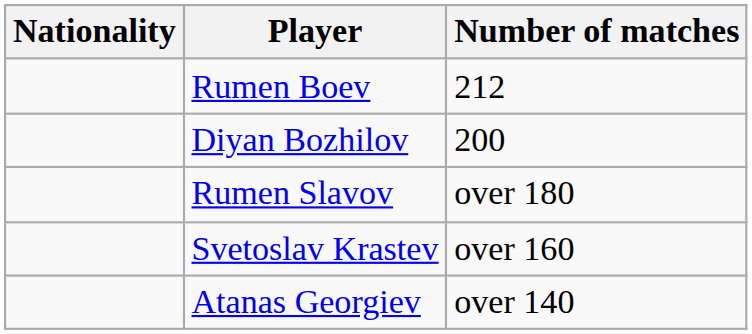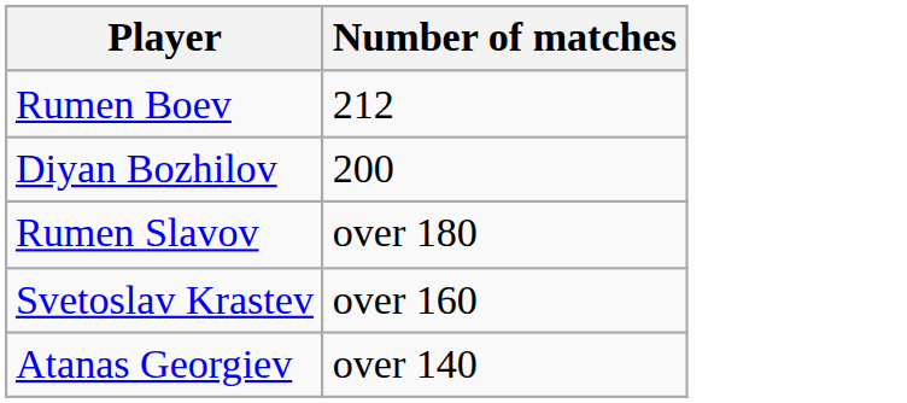- column: Nationality
